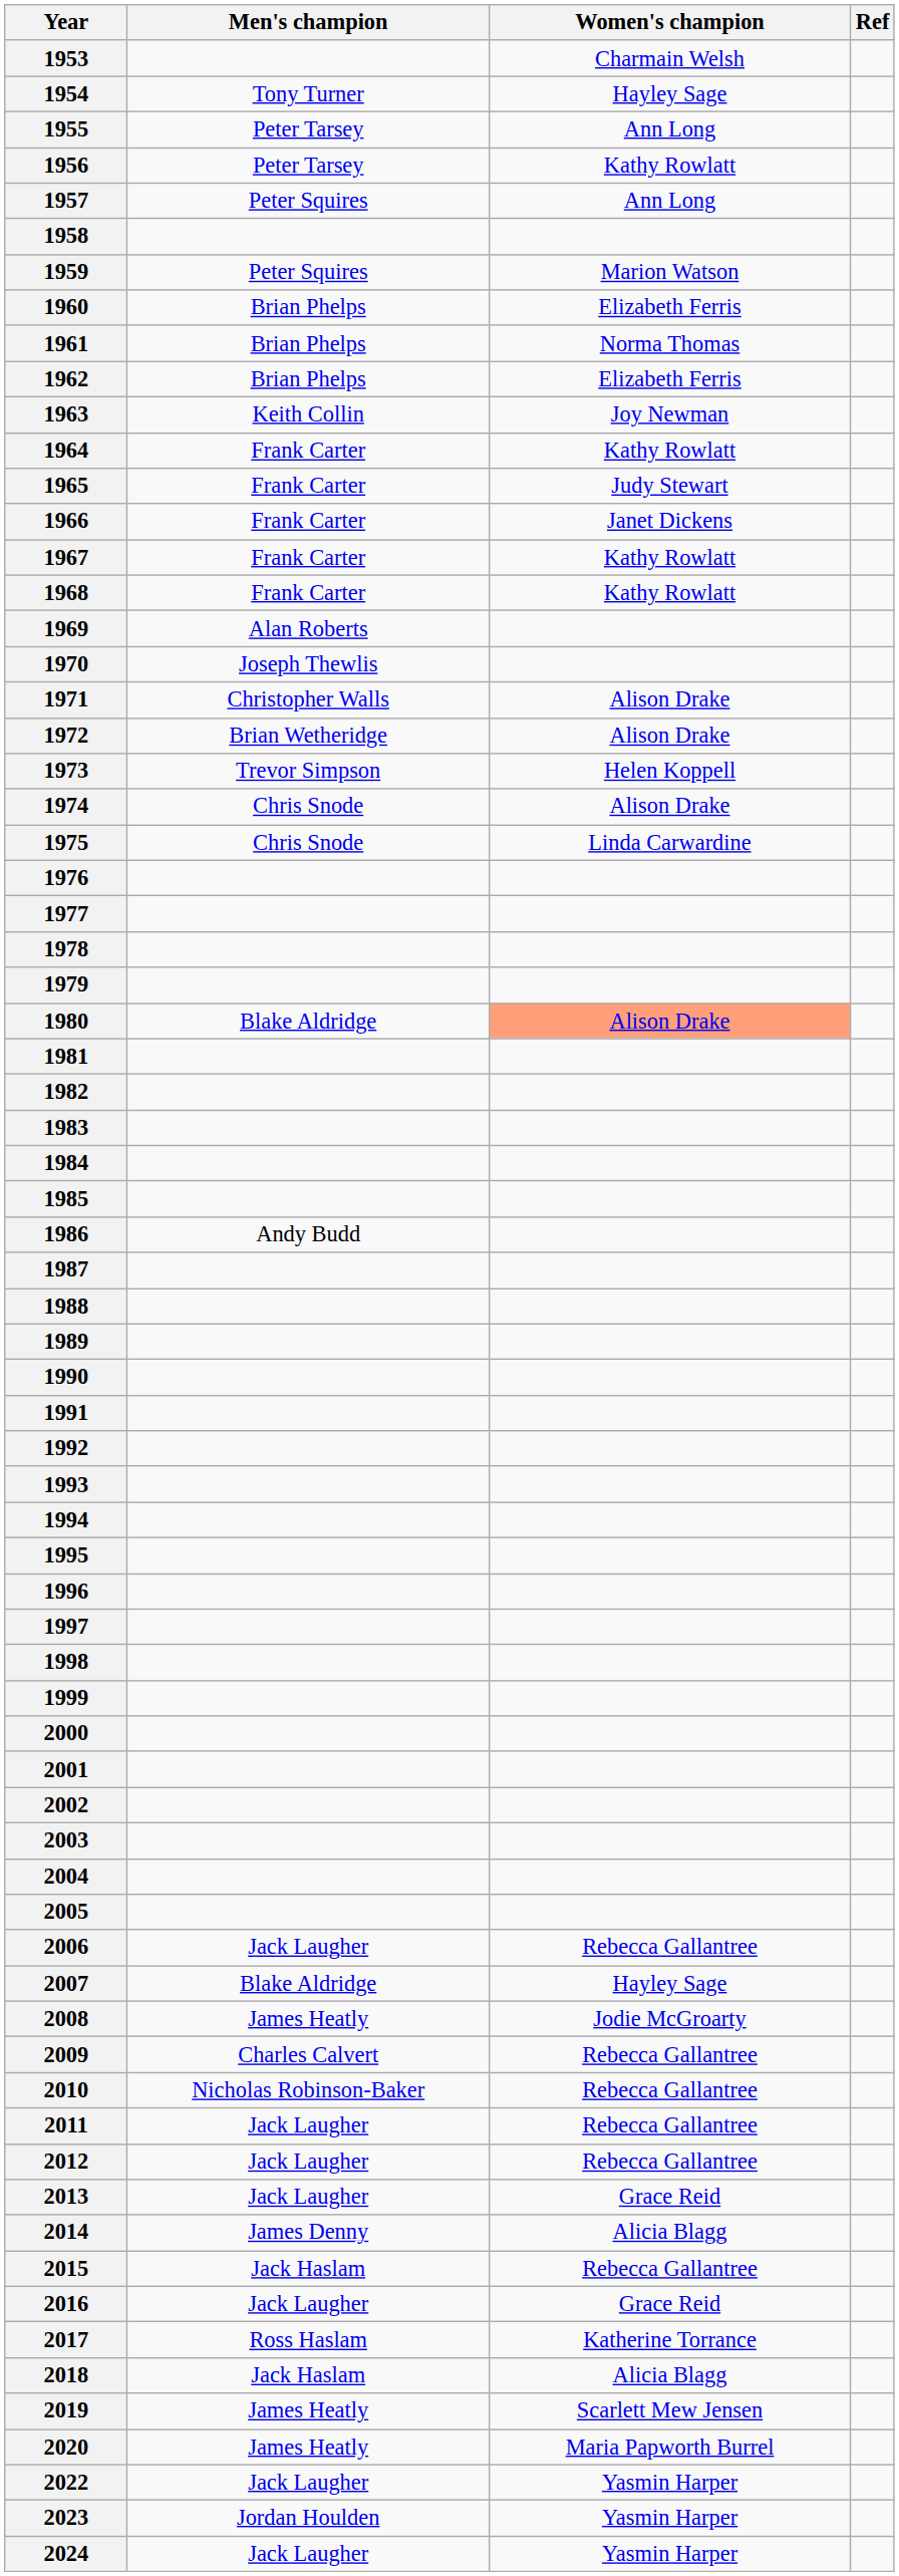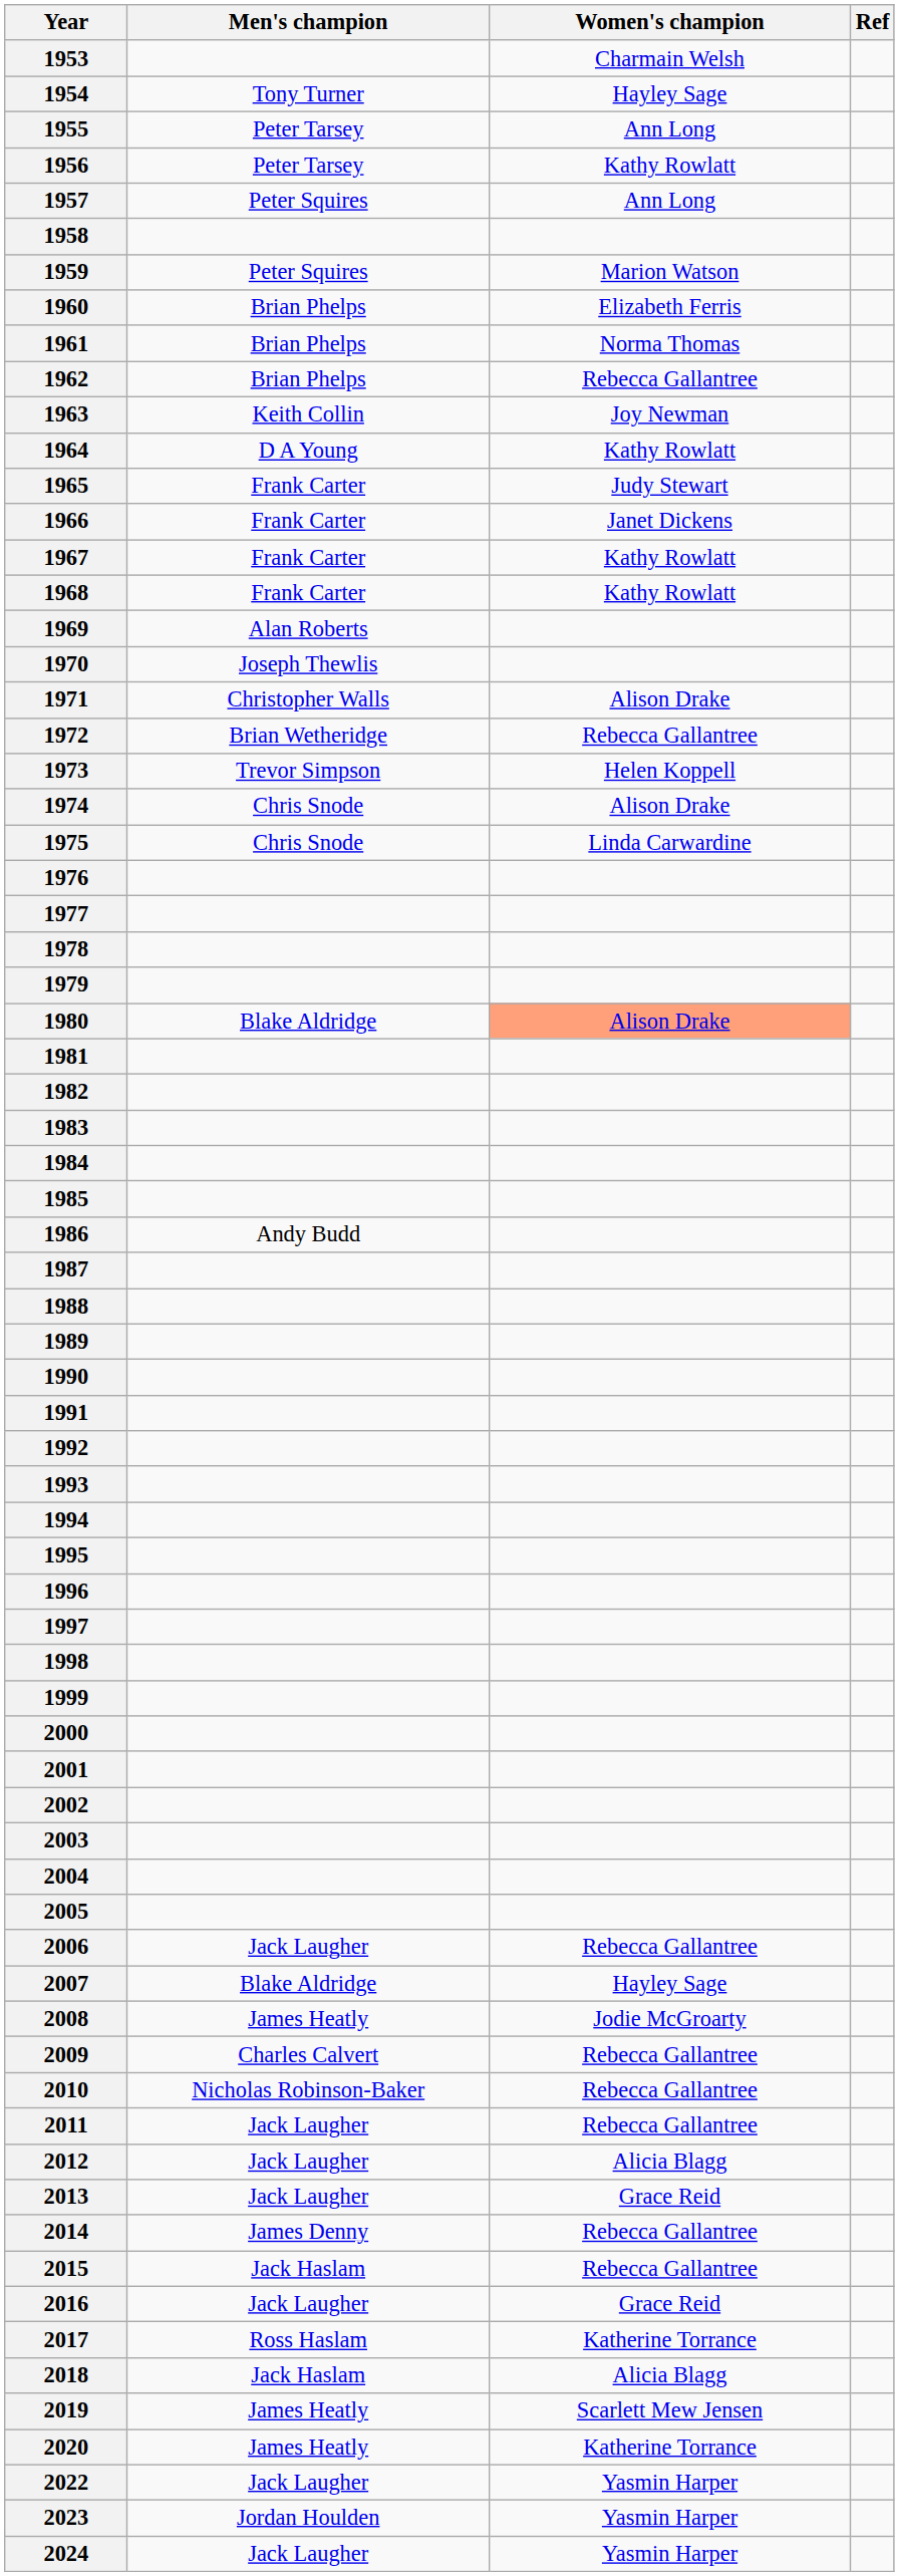1962 | Women's champion: Elizabeth Ferris -> Rebecca Gallantree
1964 | Men's champion: Frank Carter -> D A Young
1972 | Women's champion: Alison Drake -> Rebecca Gallantree
2012 | Women's champion: Rebecca Gallantree -> Alicia Blagg
2014 | Women's champion: Alicia Blagg -> Rebecca Gallantree
2020 | Women's champion: Maria Papworth Burrel -> Katherine Torrance
